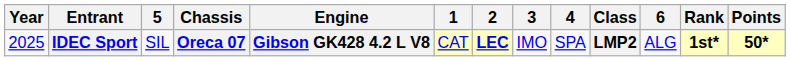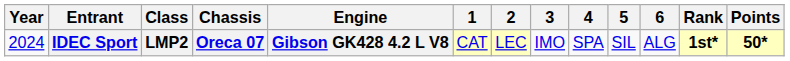columns swapped: Class <-> 5
IDEC Sport | Year: 2025 -> 2024
IDEC Sport | 2: bold -> normal
